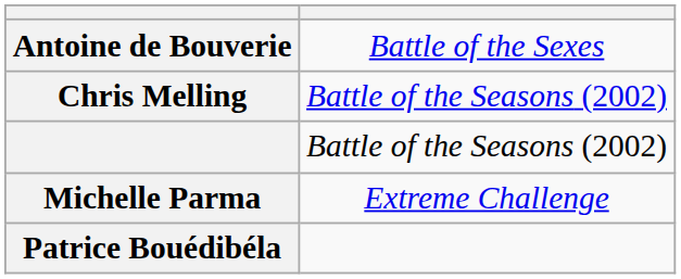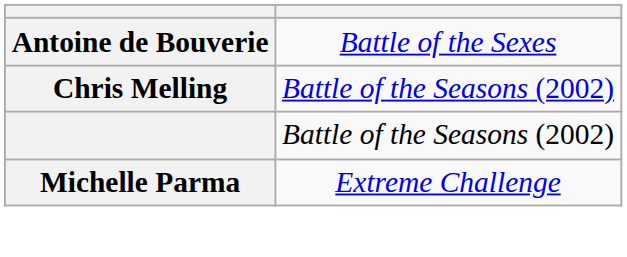- row: Patrice Bouédibéla
